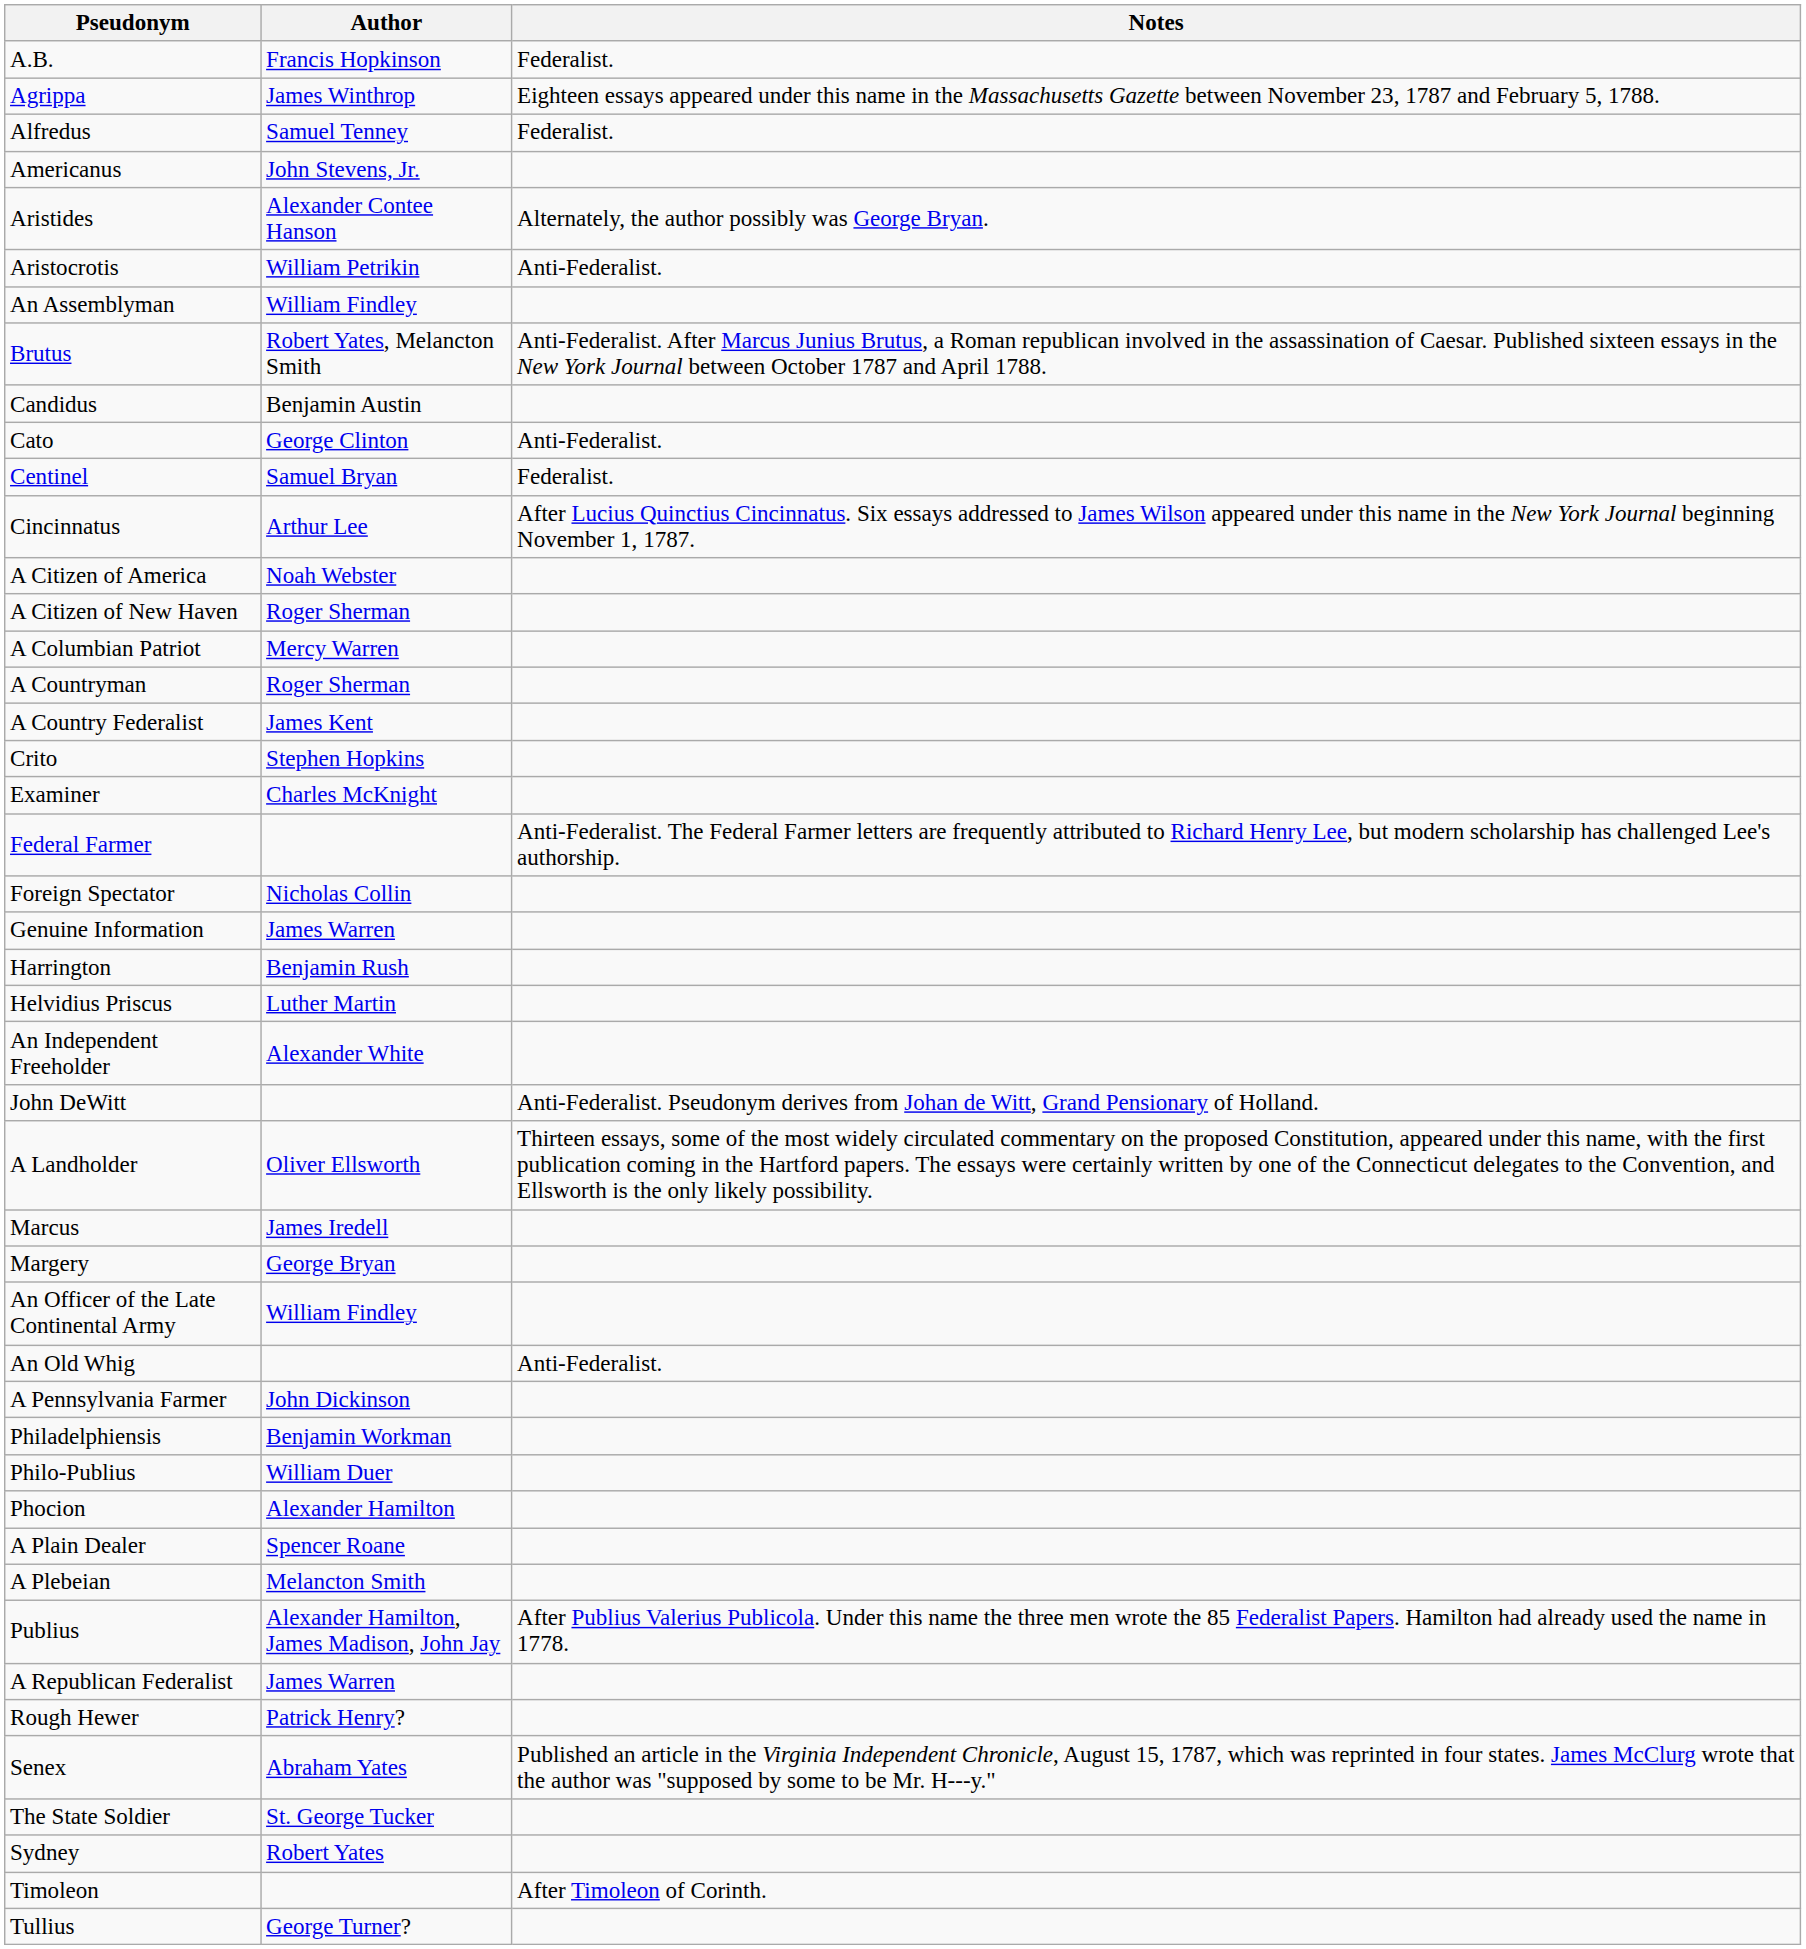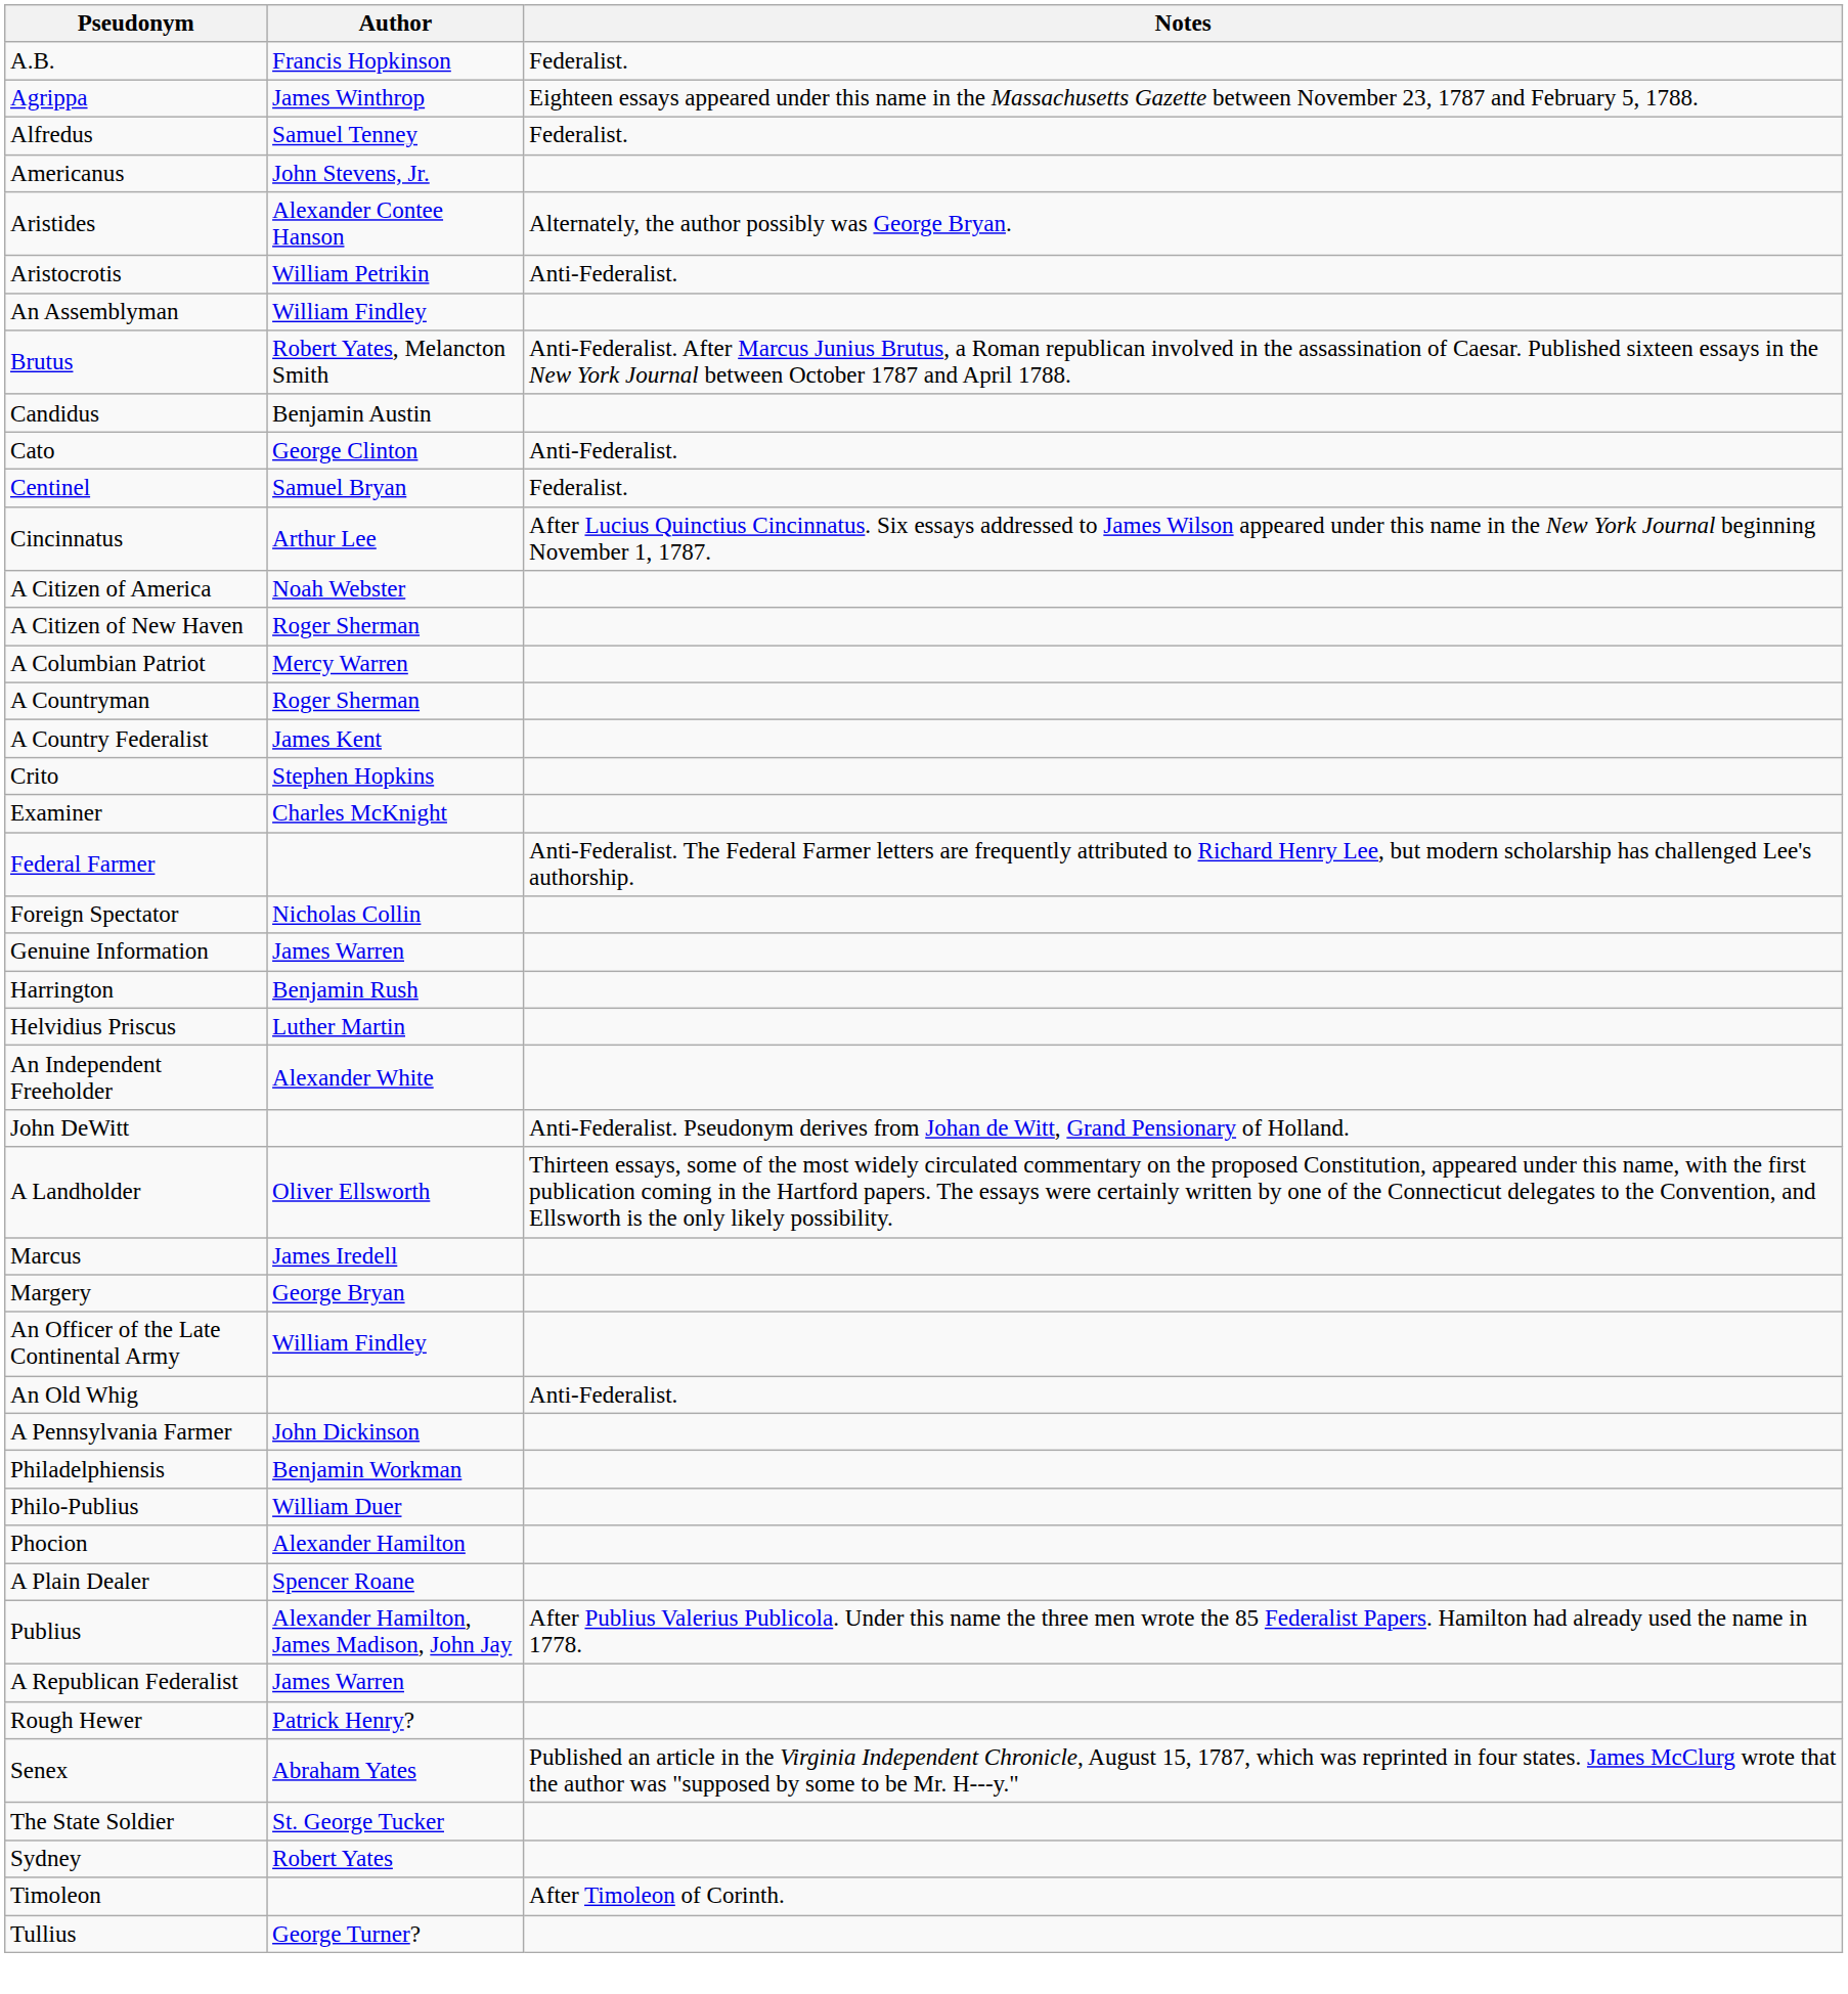- row: A Plebeian | Melancton Smith
